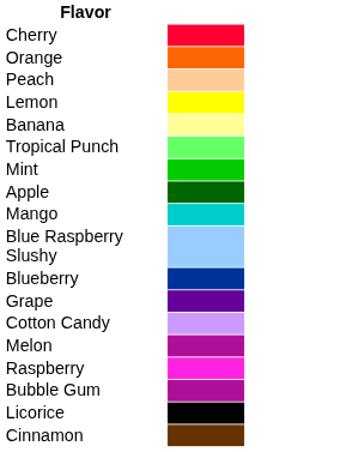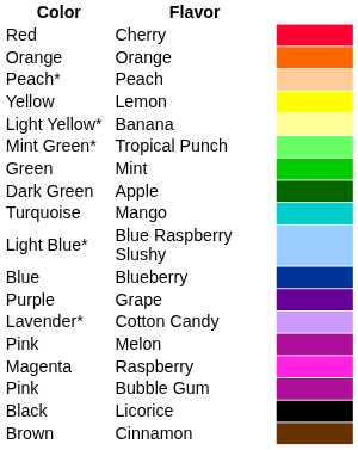+ column: Color | Red | Orange | Peach* | Yellow | Light Yellow* | Mint Green* | Green | Dark Green | Turquoise | Light Blue* | Blue | Purple | Lavender* | Pink | Magenta | Pink | Black | Brown
